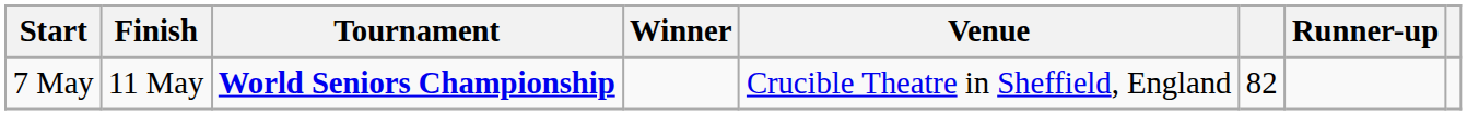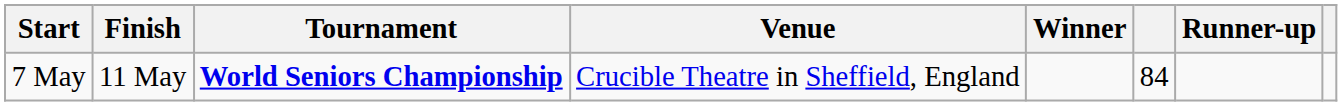columns swapped: Venue <-> Winner
7 May | column 6: 82 -> 84
